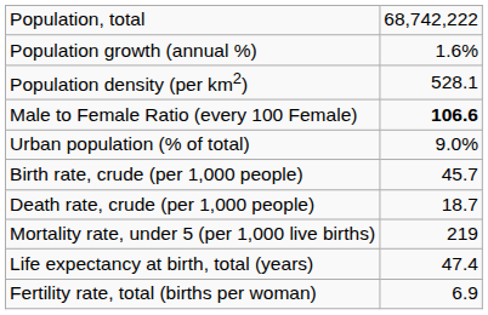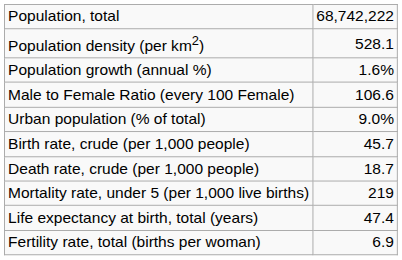rows swapped: Population density (per km2) <-> Population growth (annual %)
Male to Female Ratio (every 100 Female) | column 2: bold -> normal
